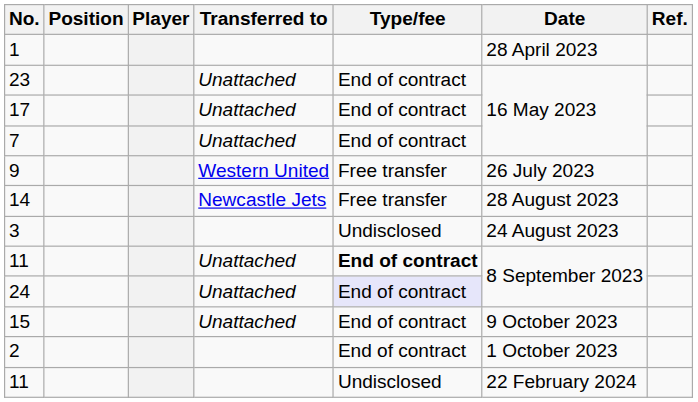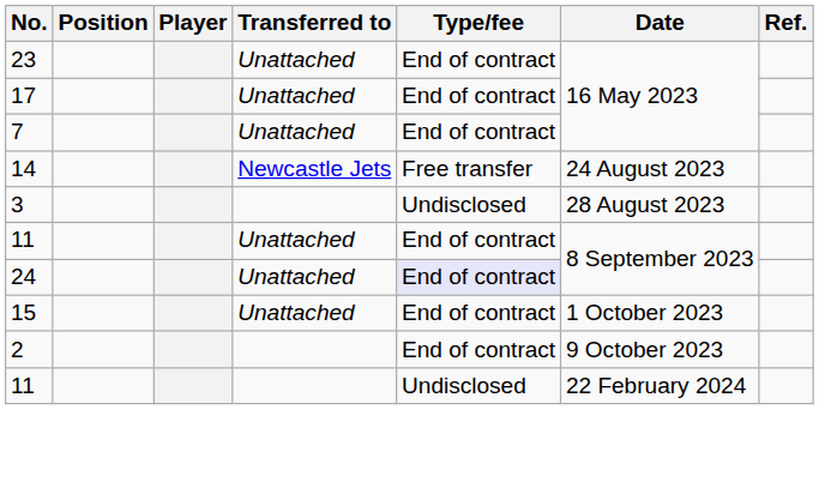- row: 1 | 28 April 2023
- row: 9 | Western United | Free transfer | 26 July 2023
14 | Date: 28 August 2023 -> 24 August 2023
3 | Date: 24 August 2023 -> 28 August 2023
11 / Unattached | Type/fee: bold -> normal
15 | Date: 9 October 2023 -> 1 October 2023
2 | Date: 1 October 2023 -> 9 October 2023
